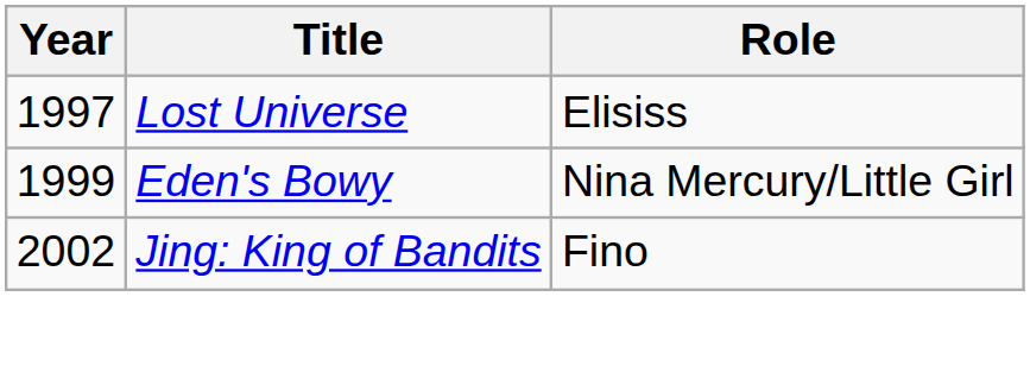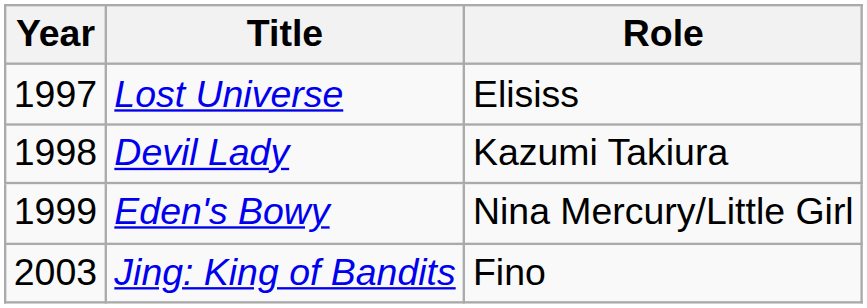+ row: 1998 | Devil Lady | Kazumi Takiura
Jing: King of Bandits | Year: 2002 -> 2003
